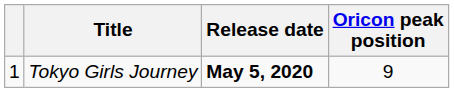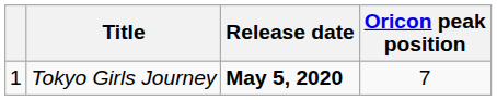Tokyo Girls Journey | Oricon peak position: 9 -> 7
